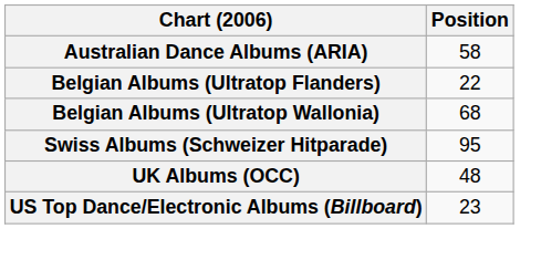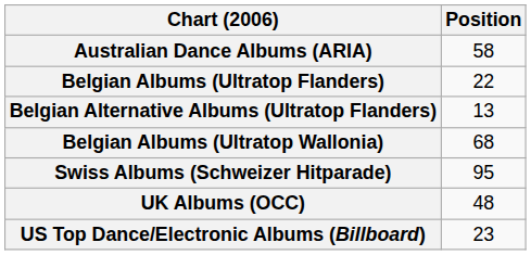+ row: Belgian Alternative Albums (Ultratop Flanders) | 13
